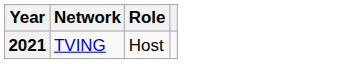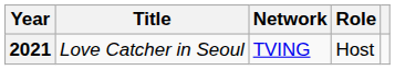+ column: Title | Love Catcher in Seoul
